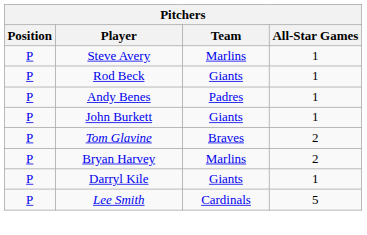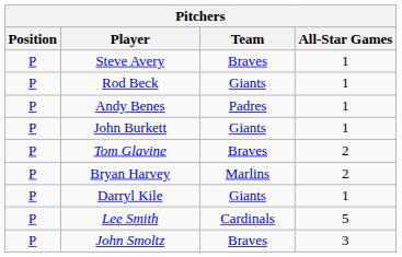Steve Avery | Team: Marlins -> Braves
+ row: P | John Smoltz | Braves | 3
